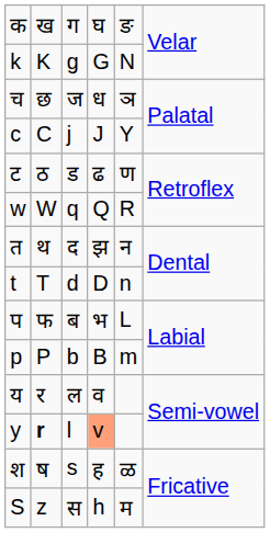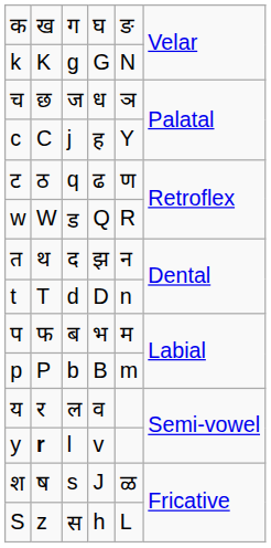c | column 4: J -> ह
ट | column 3: ड -> q
w | column 3: q -> ड
प | column 5: L -> म
y | column 4: lightsalmon background -> no background
श | column 4: ह -> J
S | column 5: म -> L
